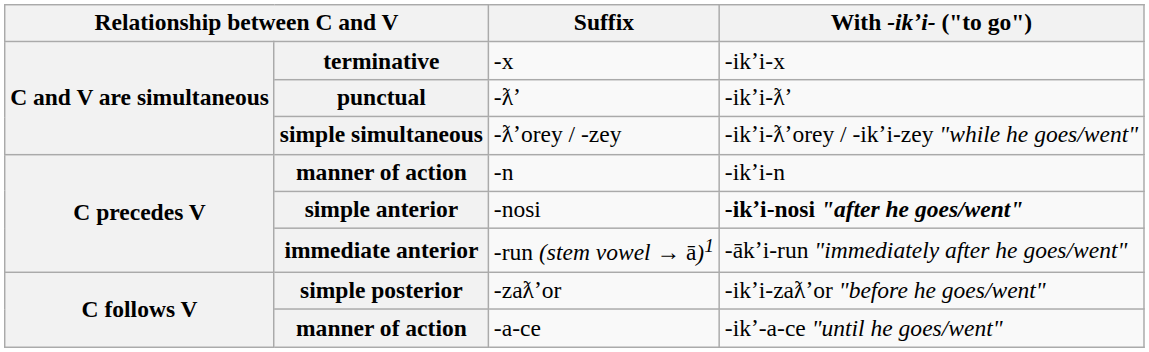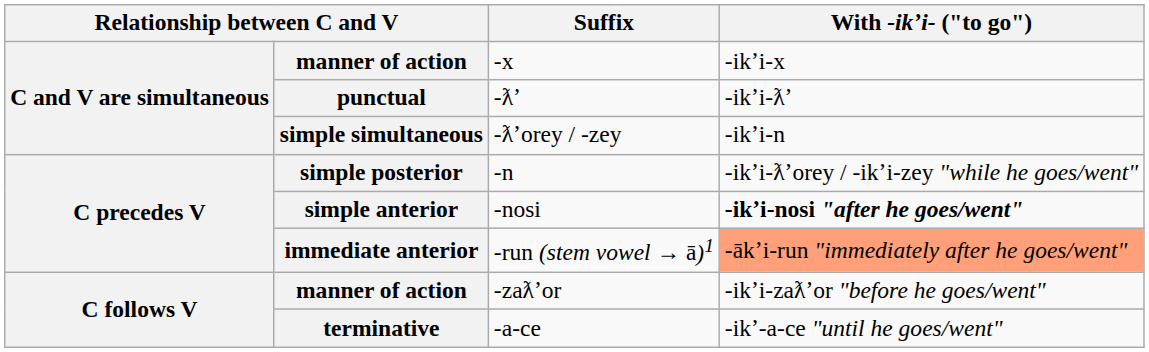-x | column 2: terminative -> manner of action
-ƛʼorey / -zey | With -ikʼi- ("to go"): -ikʼi-ƛʼorey / -ikʼi-zey "while he goes/went" -> -ikʼi-n
-n | column 2: manner of action -> simple posterior
-n | With -ikʼi- ("to go"): -ikʼi-n -> -ikʼi-ƛʼorey / -ikʼi-zey "while he goes/went"
-run (stem vowel → ā)1 | With -ikʼi- ("to go"): no background -> lightsalmon background
-zaƛʼor | column 2: simple posterior -> manner of action
-a-ce | column 2: manner of action -> terminative
